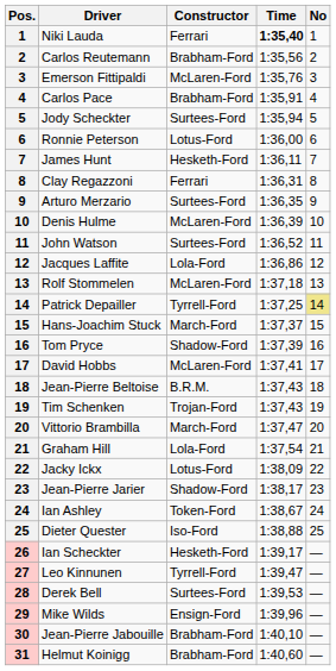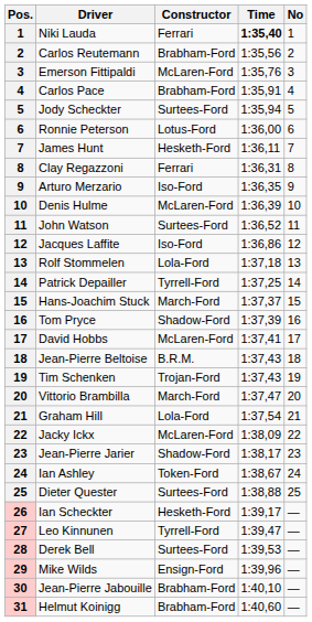Arturo Merzario | Constructor: Surtees-Ford -> Iso-Ford
Jacques Laffite | Constructor: Lola-Ford -> Iso-Ford
Rolf Stommelen | Constructor: McLaren-Ford -> Lola-Ford
Patrick Depailler | No: khaki background -> no background
Jacky Ickx | Constructor: Lotus-Ford -> McLaren-Ford
Dieter Quester | Constructor: Iso-Ford -> Surtees-Ford
